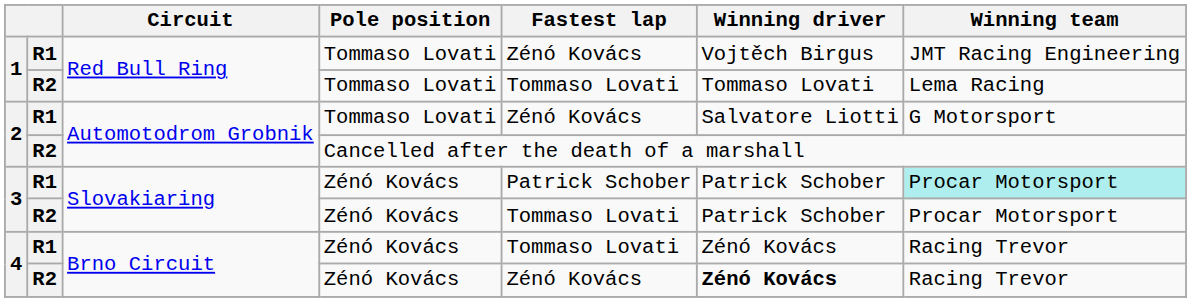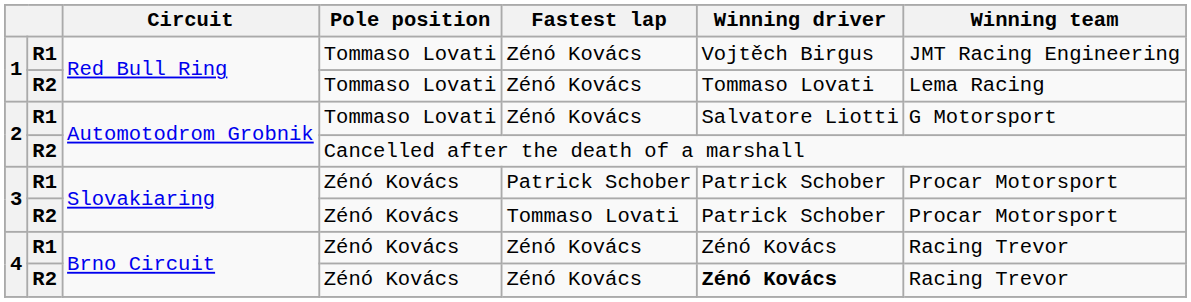1 / R2 | Fastest lap: Tommaso Lovati -> Zénó Kovács
3 / R1 | Winning team: paleturquoise background -> no background
4 / R1 | Fastest lap: Tommaso Lovati -> Zénó Kovács
